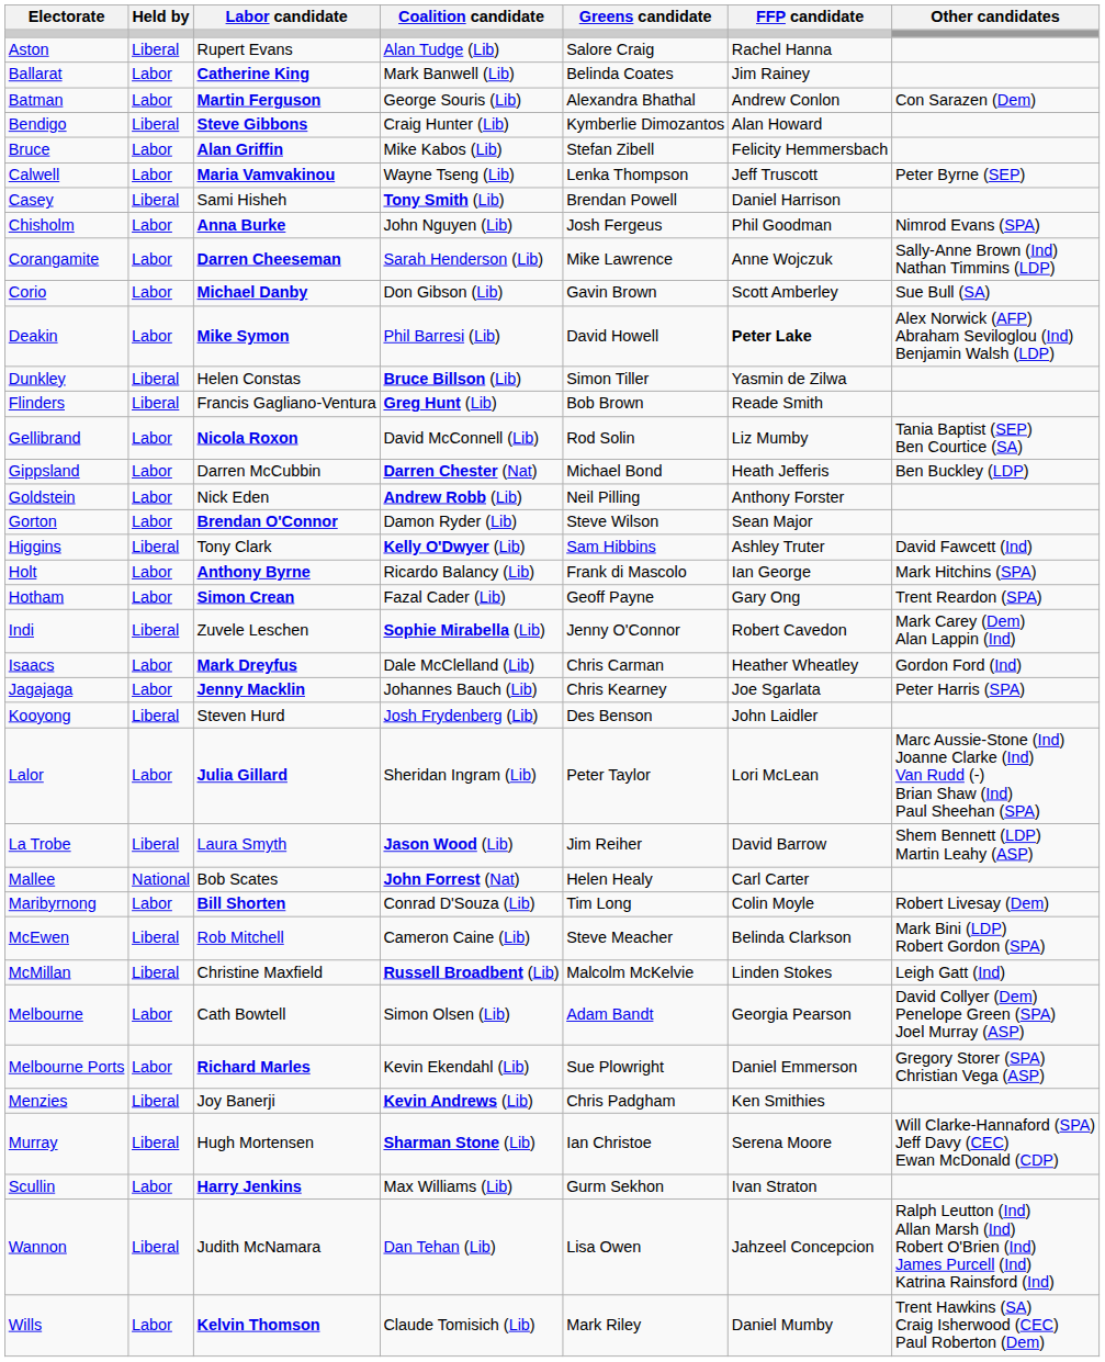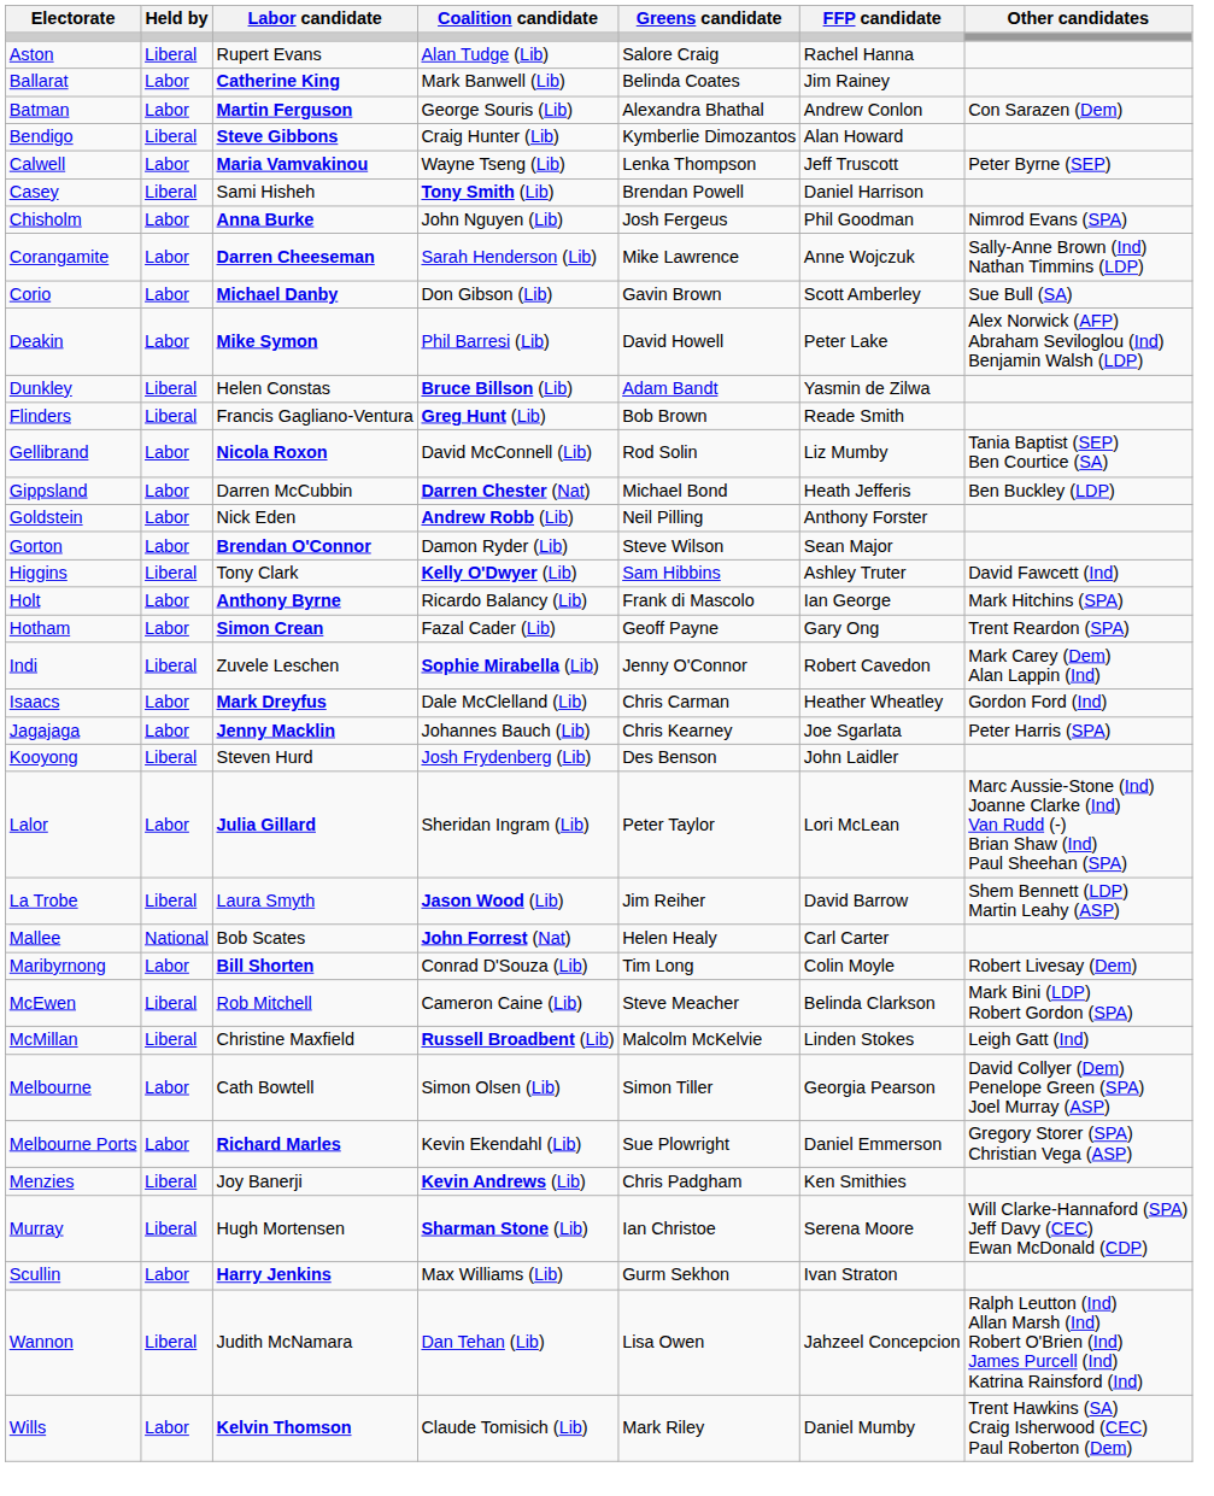- row: Bruce | Labor | Alan Griffin | Mike Kabos (Lib) | Stefan Zibell | Felicity Hemmersbach
Deakin | FFP candidate: bold -> normal
Dunkley | Greens candidate: Simon Tiller -> Adam Bandt
Melbourne | Greens candidate: Adam Bandt -> Simon Tiller
